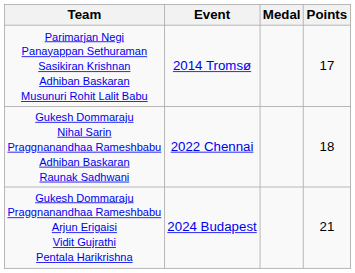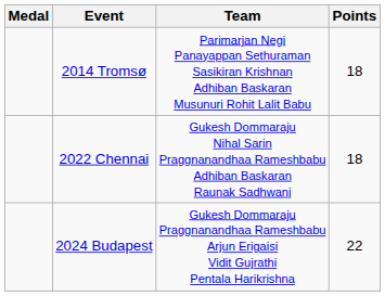columns swapped: Medal <-> Team
2014 Tromsø | Points: 17 -> 18
2024 Budapest | Points: 21 -> 22
